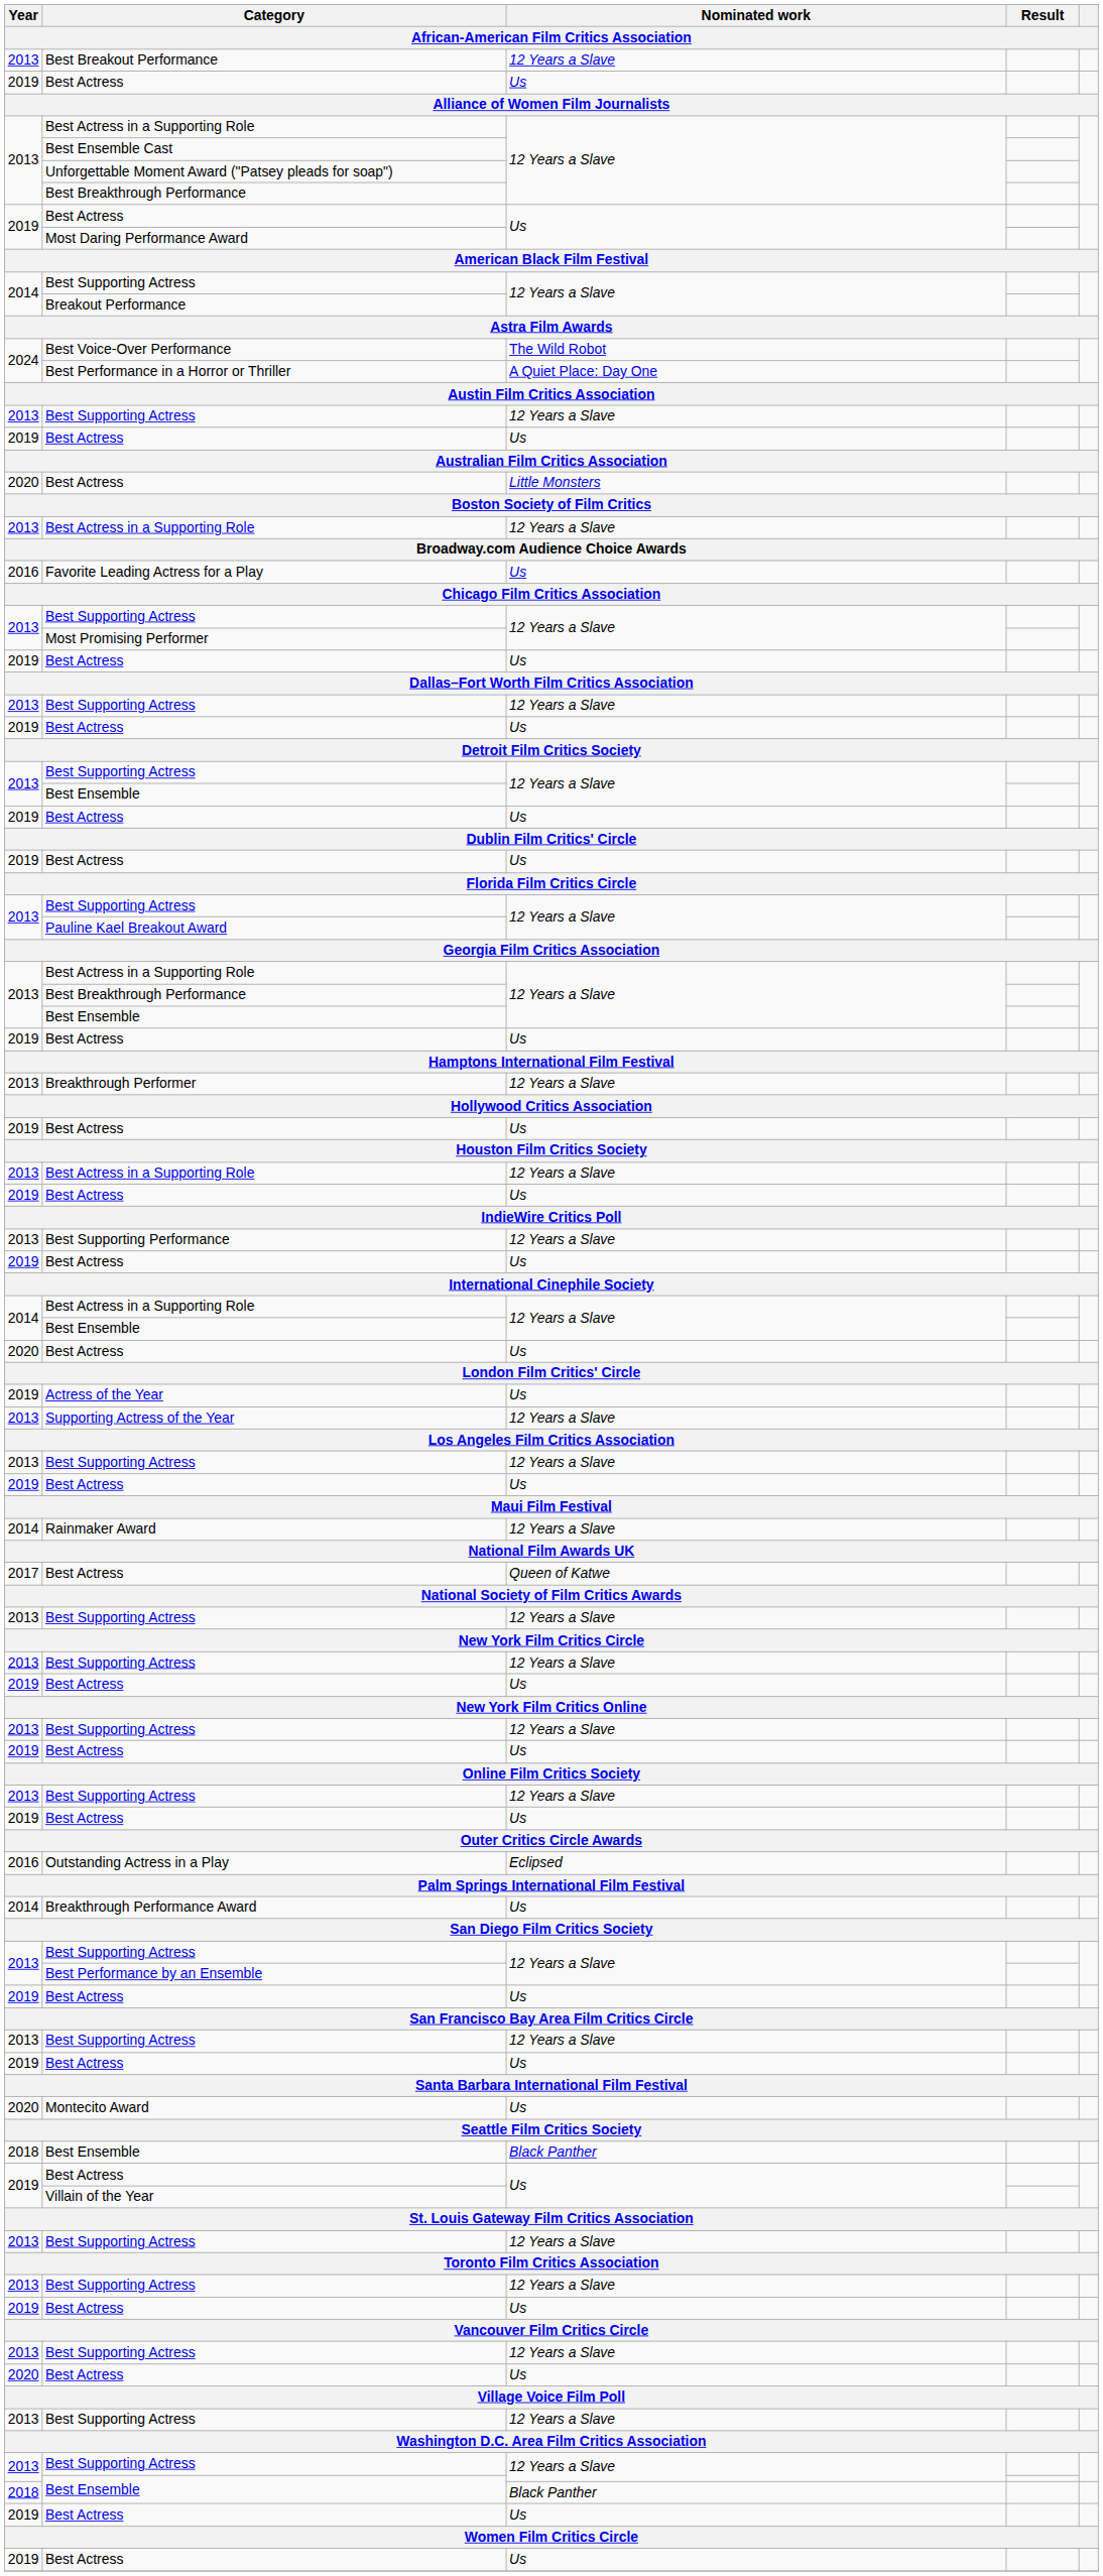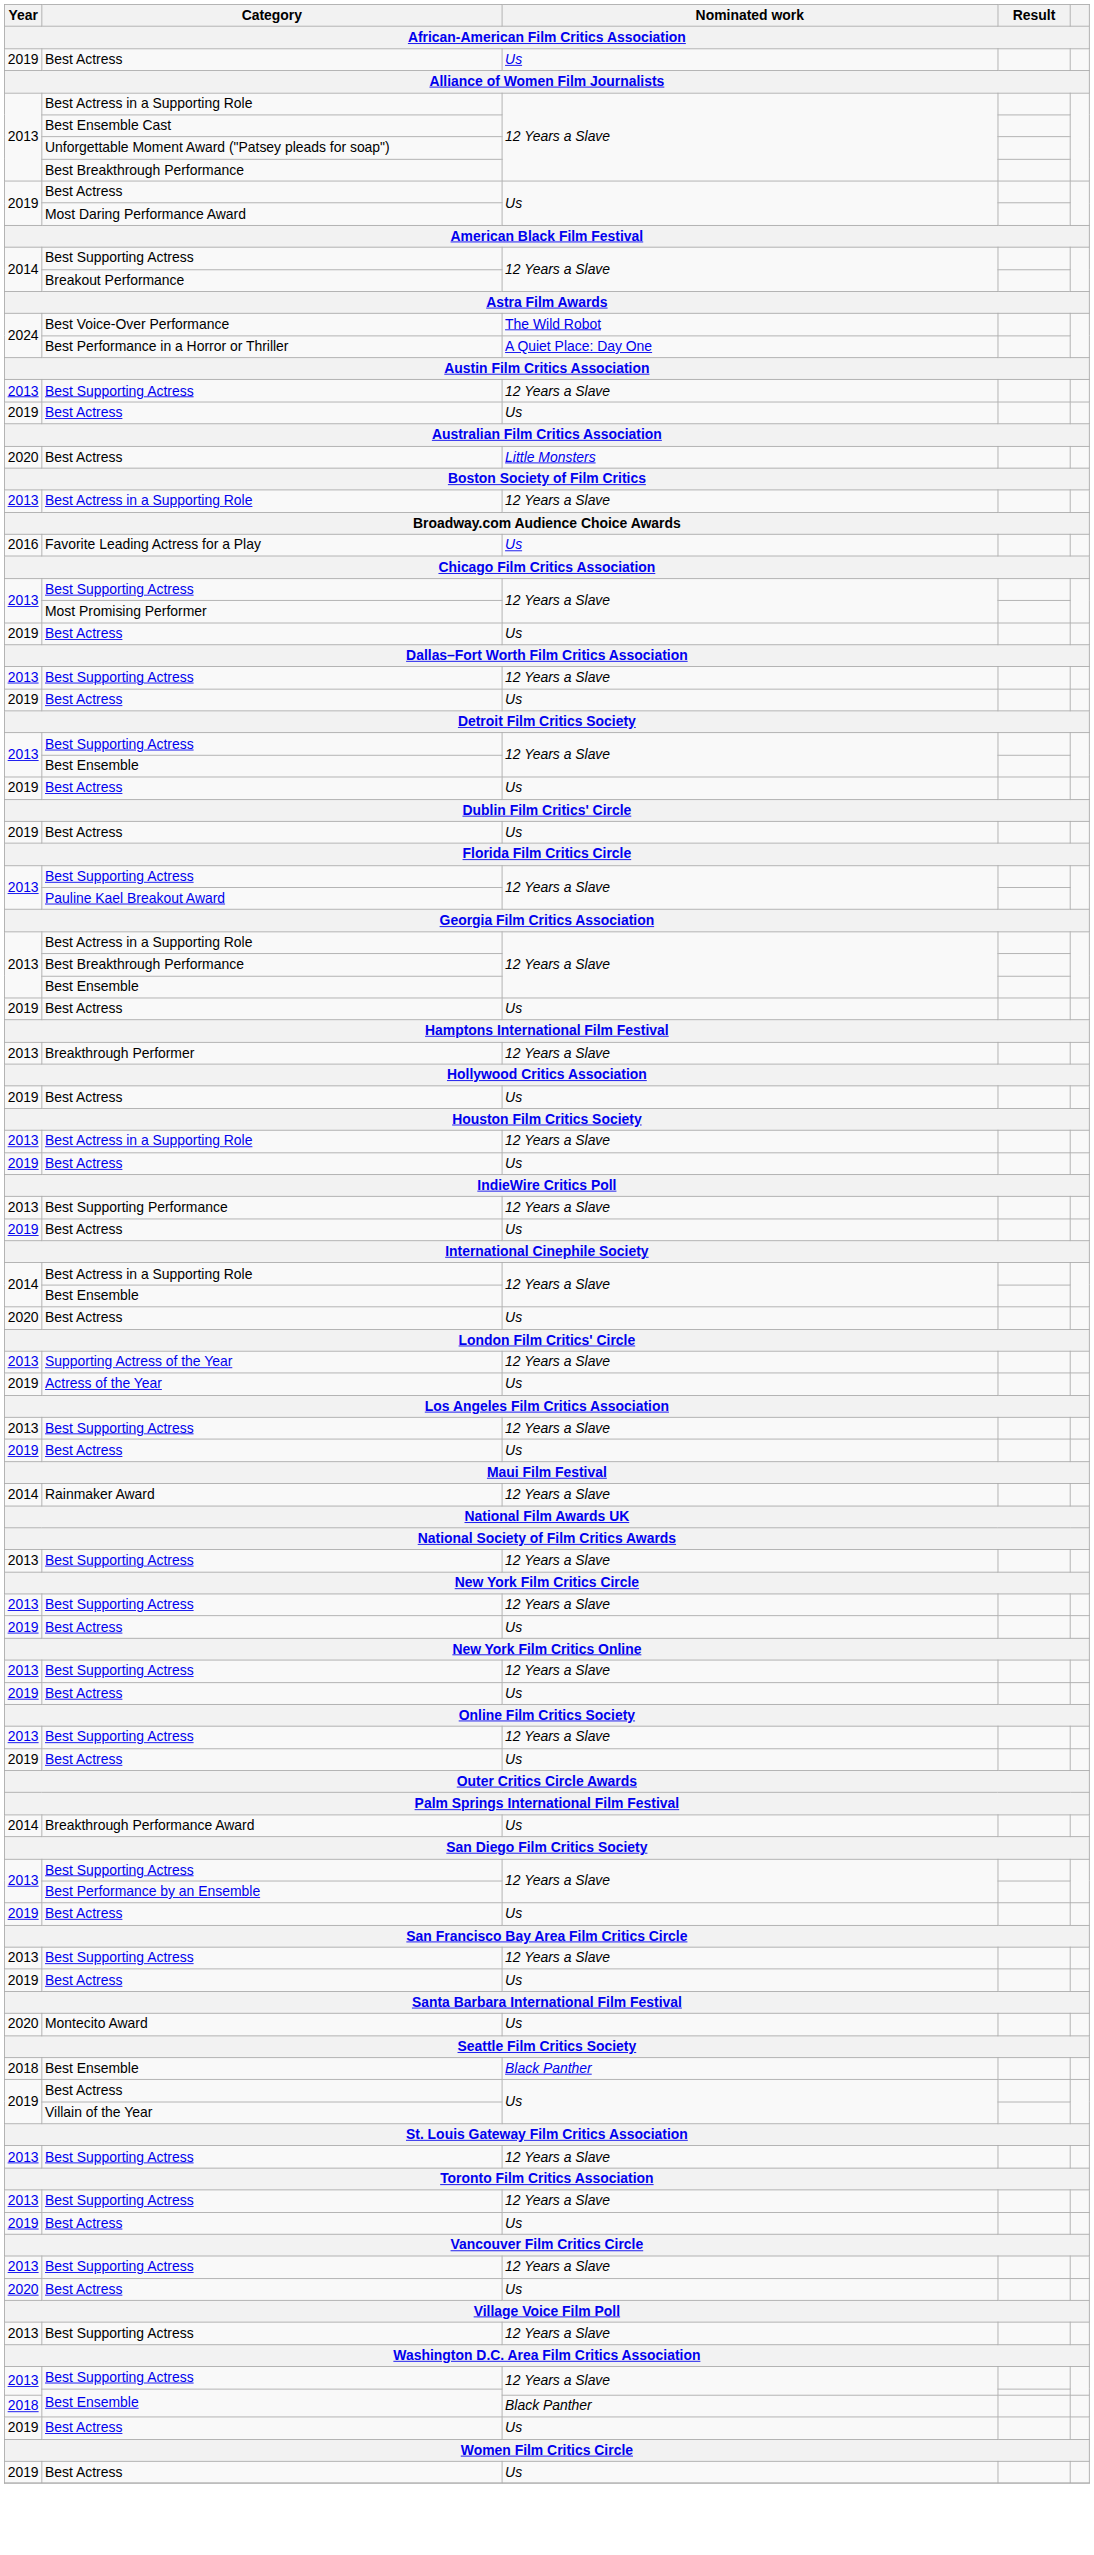- row: 2013 | Best Breakout Performance | 12 Years a Slave
rows swapped: Supporting Actress of the Year <-> Actress of the Year
- row: 2017 | Best Actress | Queen of Katwe
- row: 2016 | Outstanding Actress in a Play | Eclipsed
